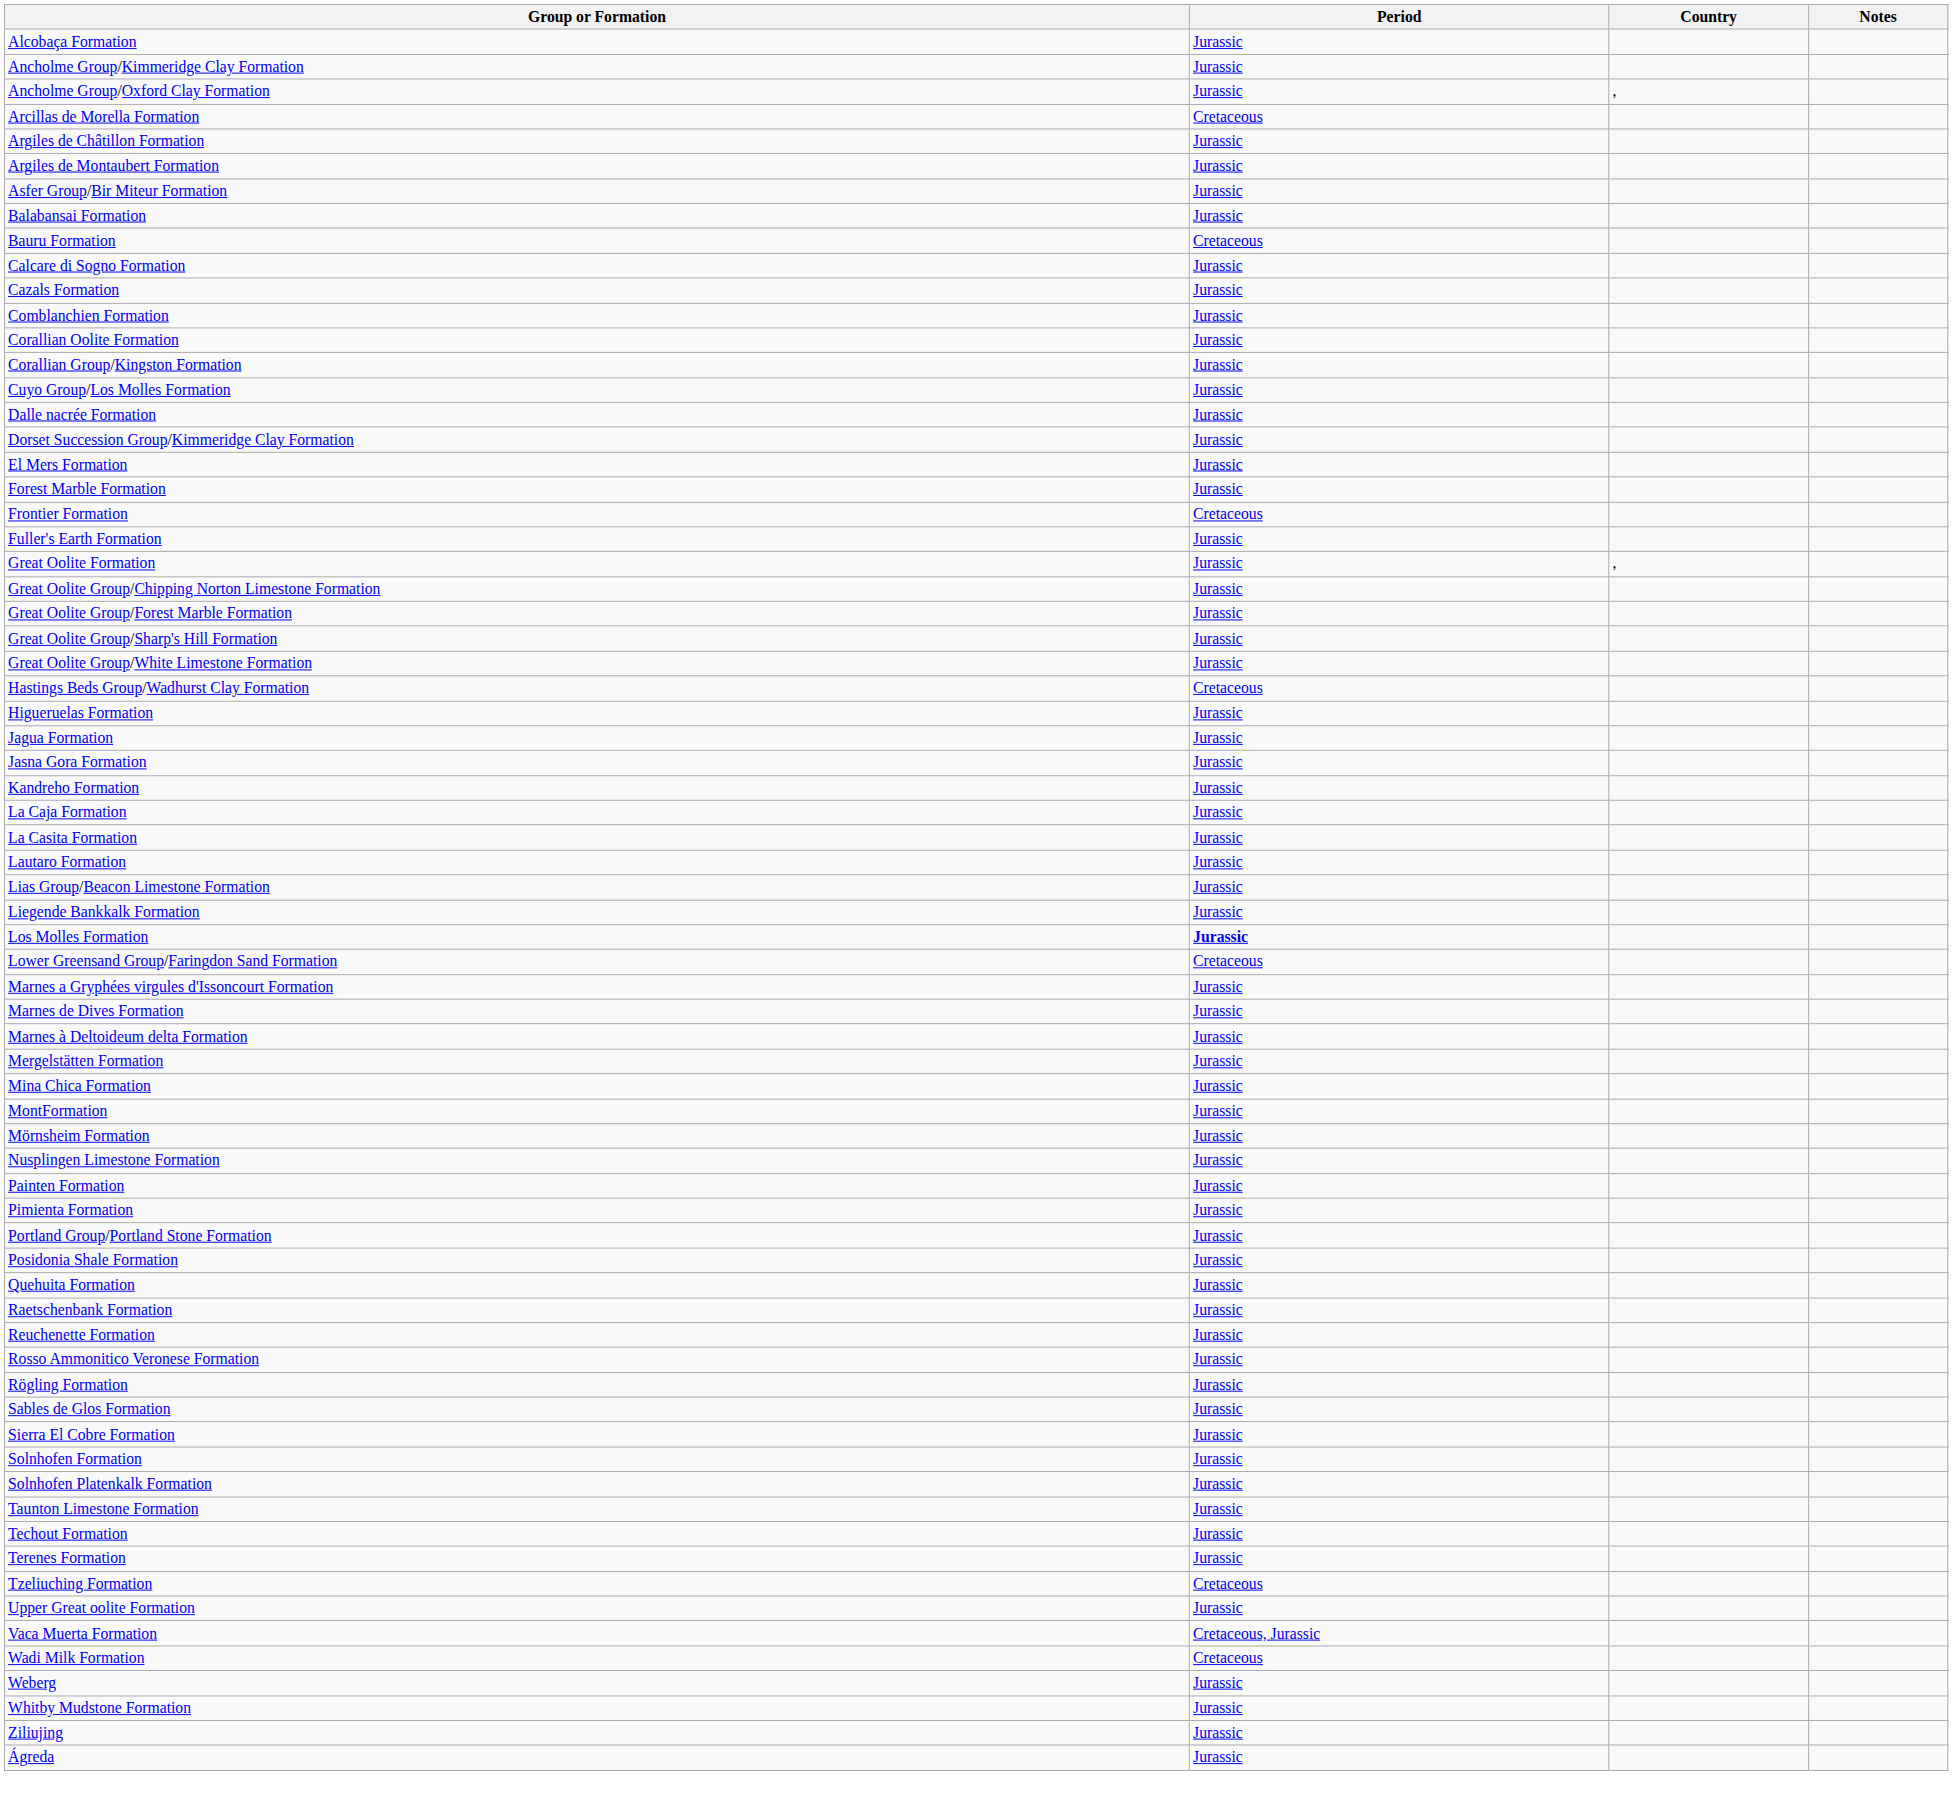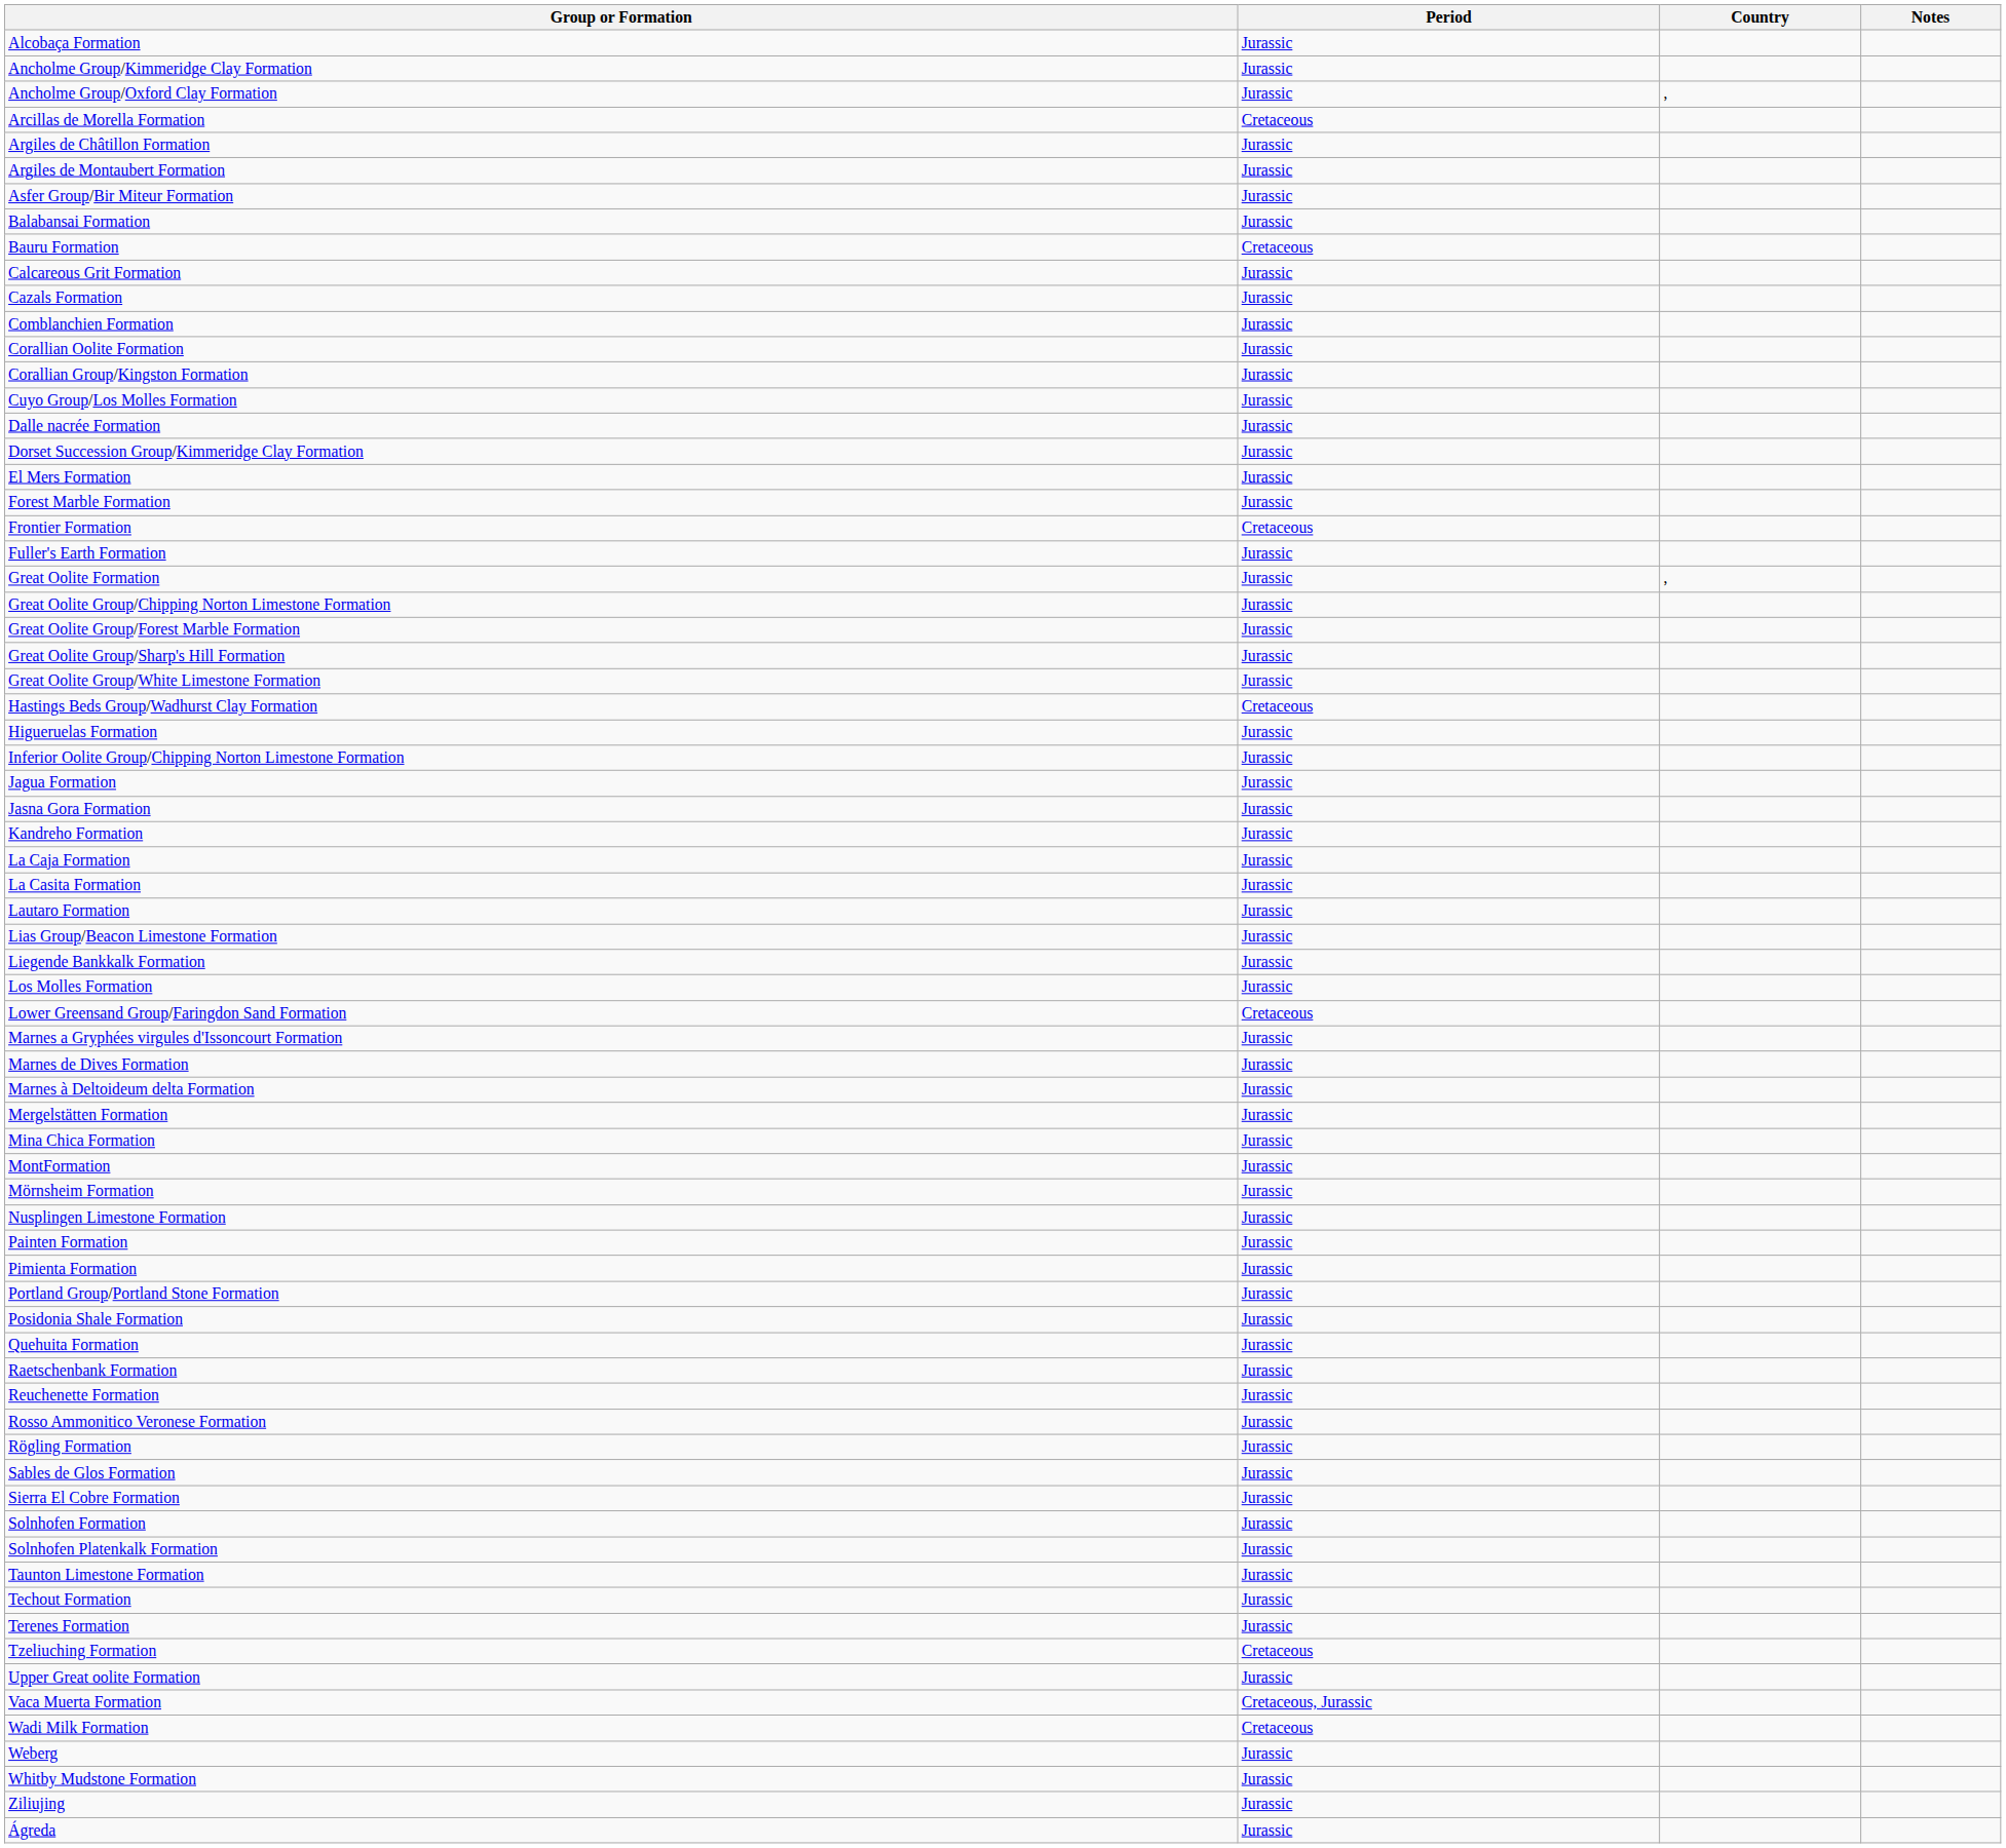- row: Calcare di Sogno Formation | Jurassic
+ row: Calcareous Grit Formation | Jurassic
+ row: Inferior Oolite Group/Chipping Norton Limestone Formation | Jurassic
Los Molles Formation | Period: bold -> normal
